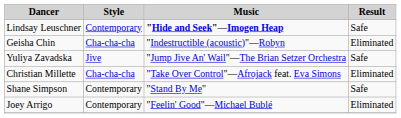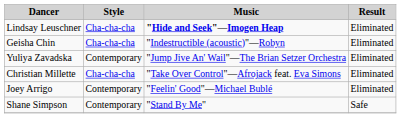Lindsay Leuschner | Style: Contemporary -> Cha-cha-cha
Lindsay Leuschner | Result: Safe -> Eliminated
Yuliya Zavadska | Style: Jive -> Contemporary
Yuliya Zavadska | Result: Safe -> Eliminated
rows swapped: Joey Arrigo <-> Shane Simpson
